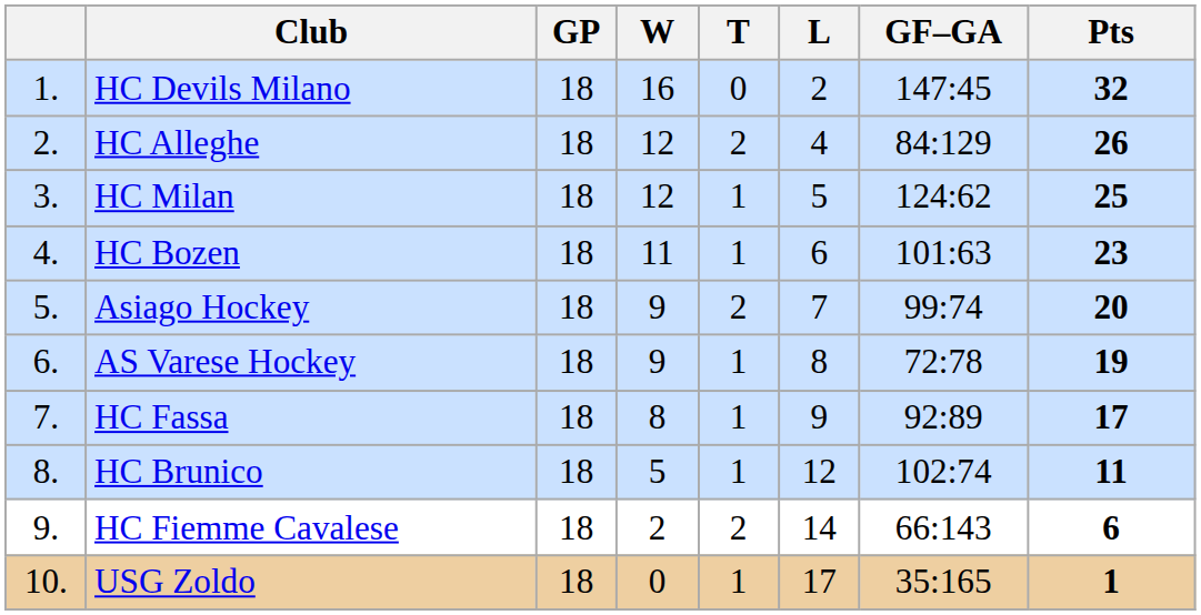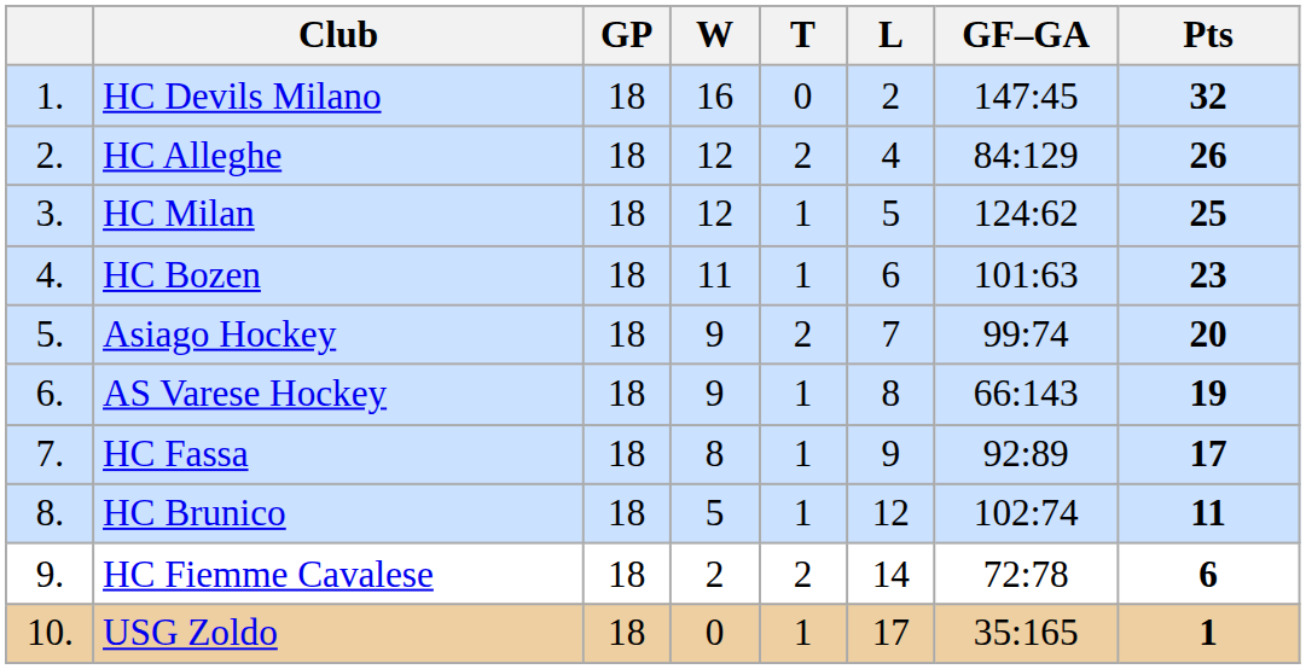AS Varese Hockey | GF–GA: 72:78 -> 66:143
HC Fiemme Cavalese | GF–GA: 66:143 -> 72:78
